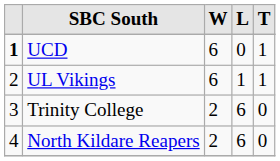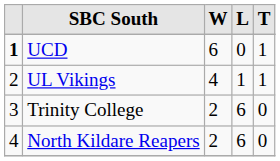UL Vikings | W: 6 -> 4
